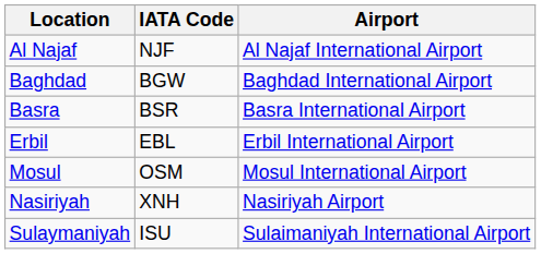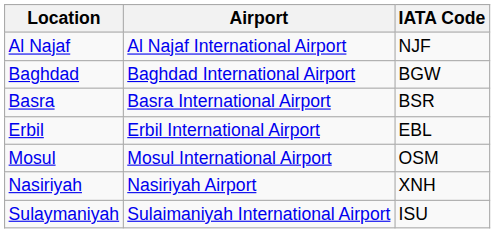columns swapped: Airport <-> IATA Code
